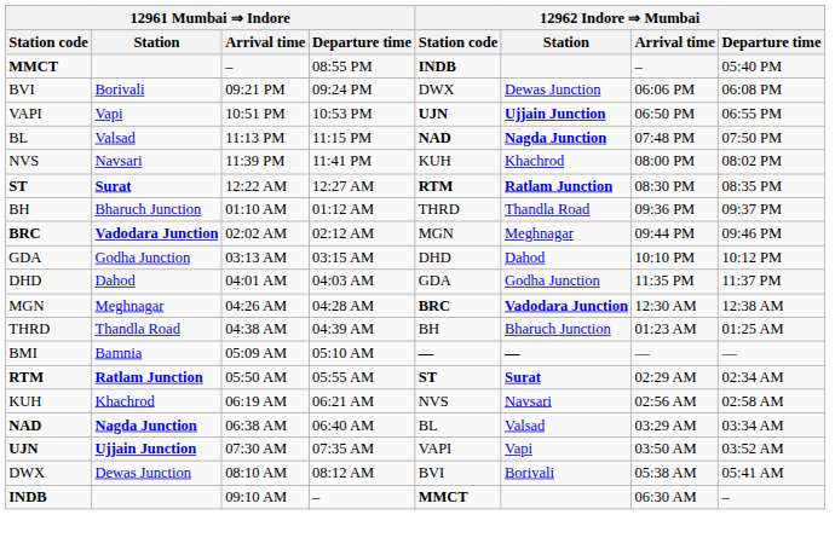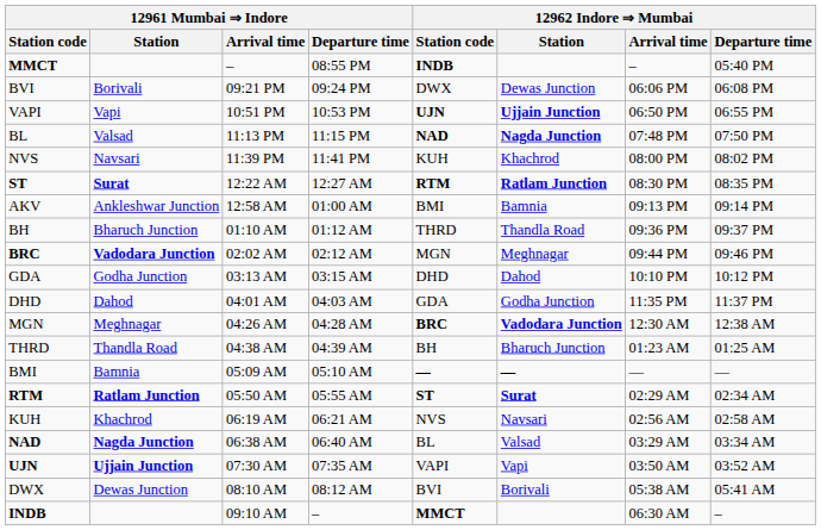+ row: AKV | Ankleshwar Junction | 12:58 AM | 01:00 AM | BMI | Bamnia | 09:13 PM | 09:14 PM
